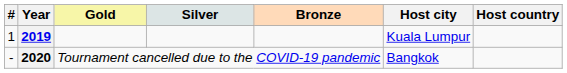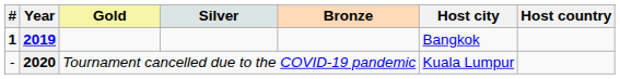2019 | #: normal -> bold
2019 | Host city: Kuala Lumpur -> Bangkok
2020 | Host city: Bangkok -> Kuala Lumpur
